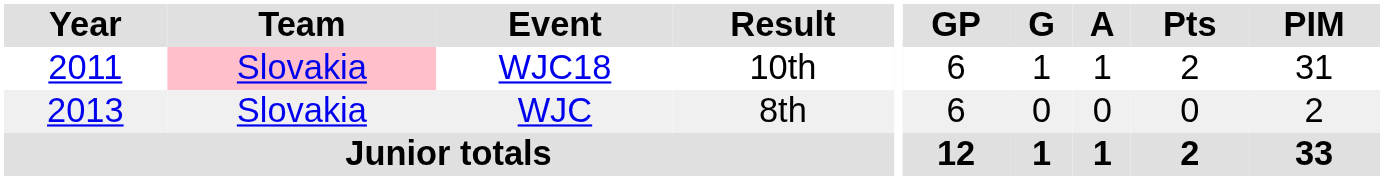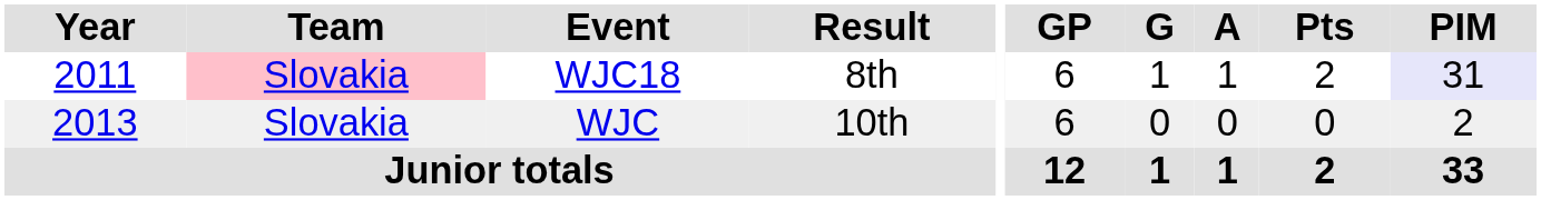WJC18 | Result: 10th -> 8th
WJC18 | PIM: no background -> lavender background
WJC | Result: 8th -> 10th
